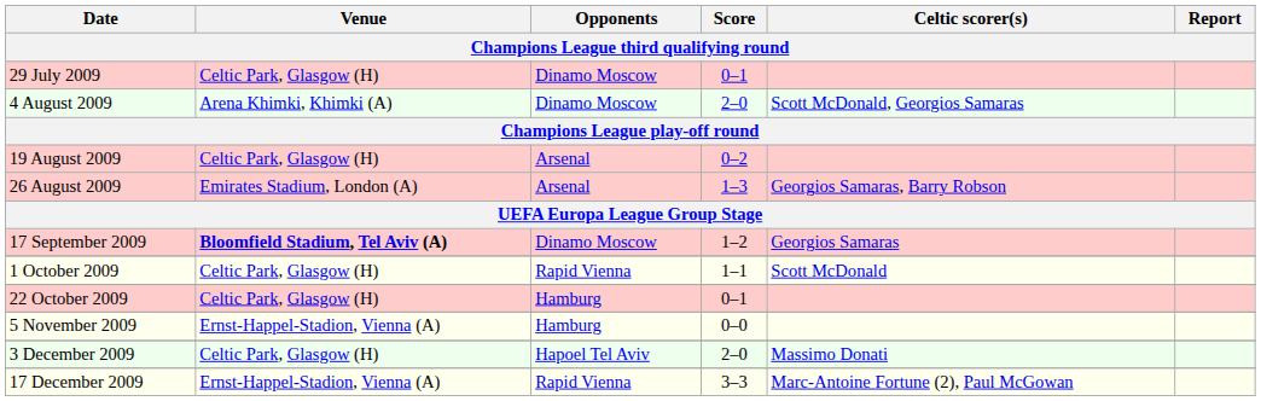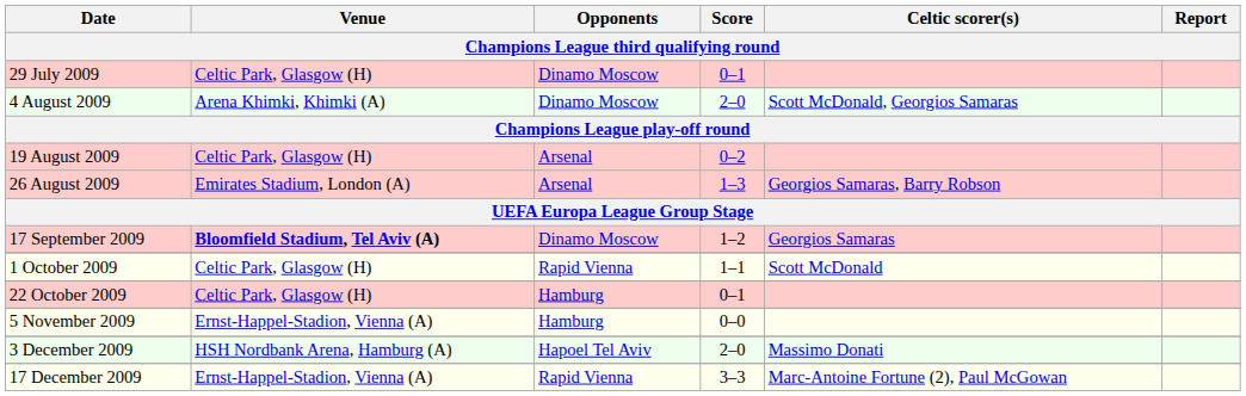3 December 2009 | Venue: Celtic Park, Glasgow (H) -> HSH Nordbank Arena, Hamburg (A)
